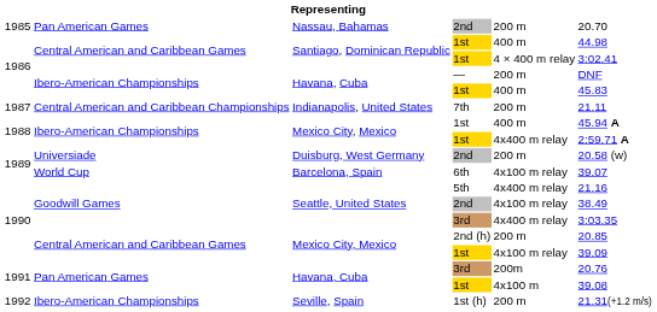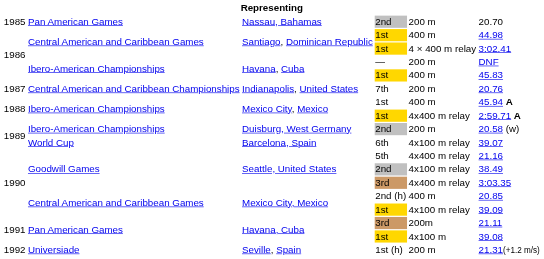Indianapolis, United States | column 6: 21.11 -> 20.76
Duisburg, West Germany | column 2: Universiade -> Ibero-American Championships
Mexico City, Mexico / 2nd (h) | column 5: 200 m -> 400 m
Havana, Cuba / 3rd | column 6: 20.76 -> 21.11
Seville, Spain | column 2: Ibero-American Championships -> Universiade
